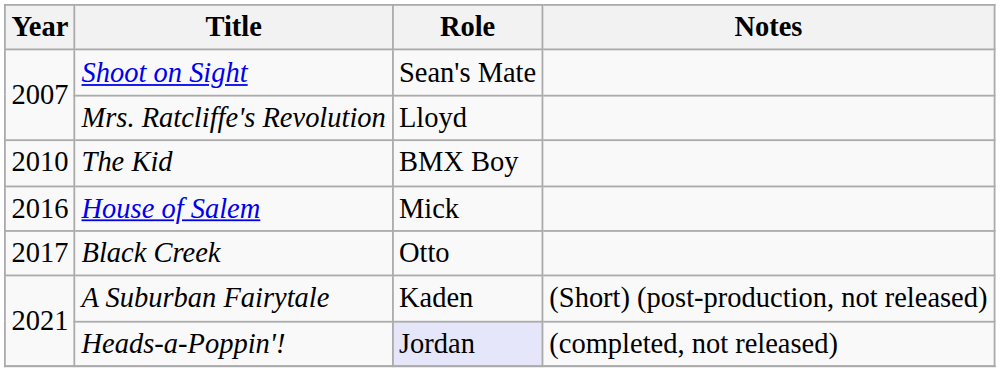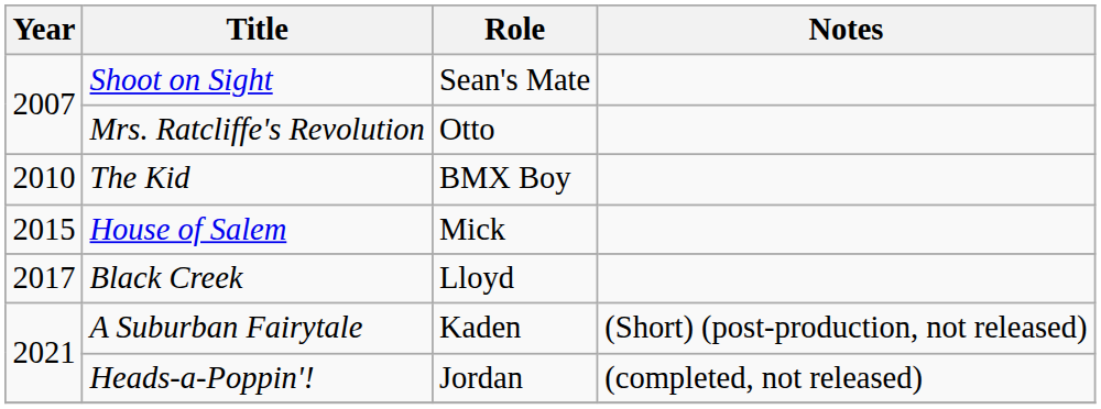Mrs. Ratcliffe's Revolution | Role: Lloyd -> Otto
House of Salem | Year: 2016 -> 2015
Black Creek | Role: Otto -> Lloyd
Heads-a-Poppin'! | Role: lavender background -> no background
